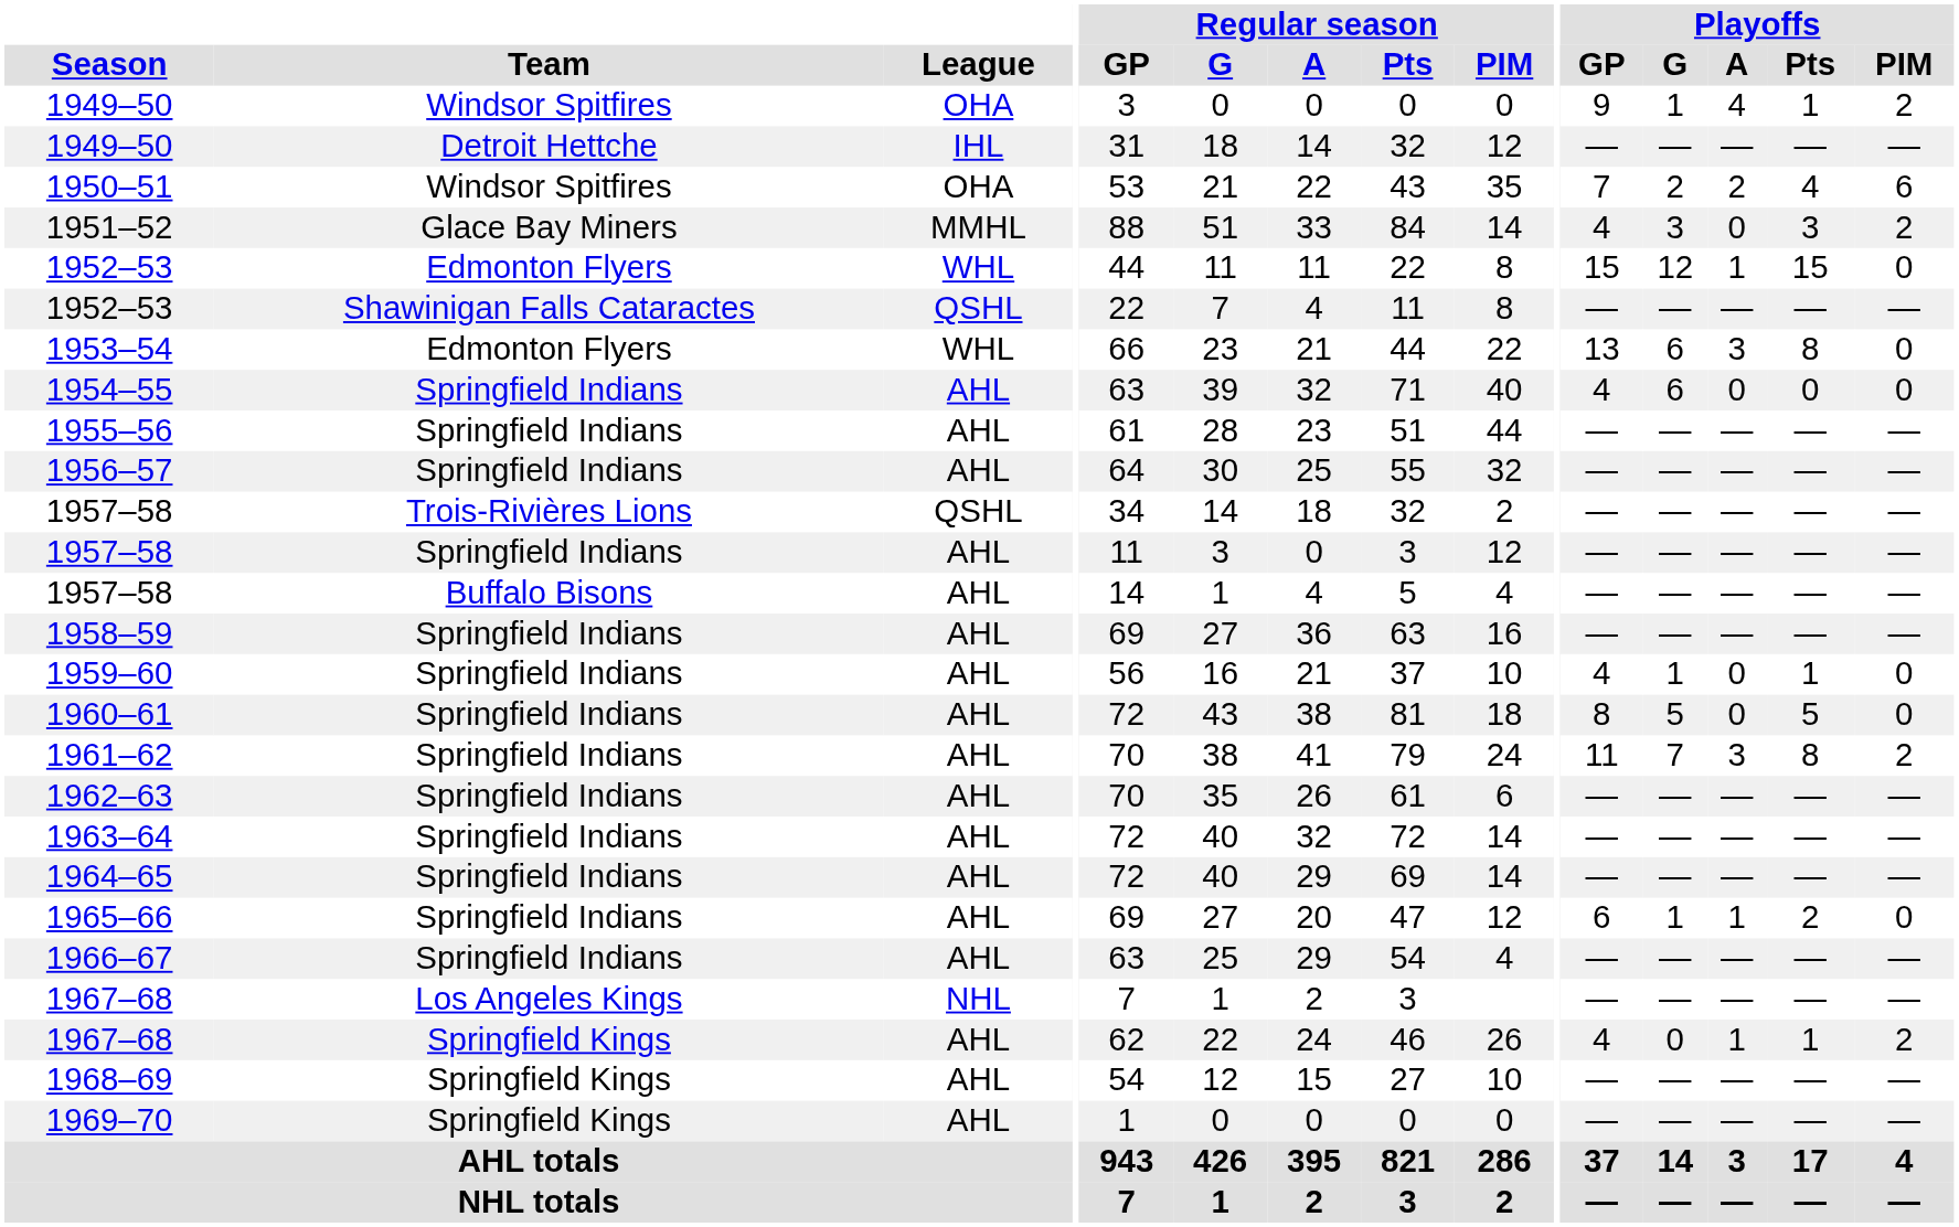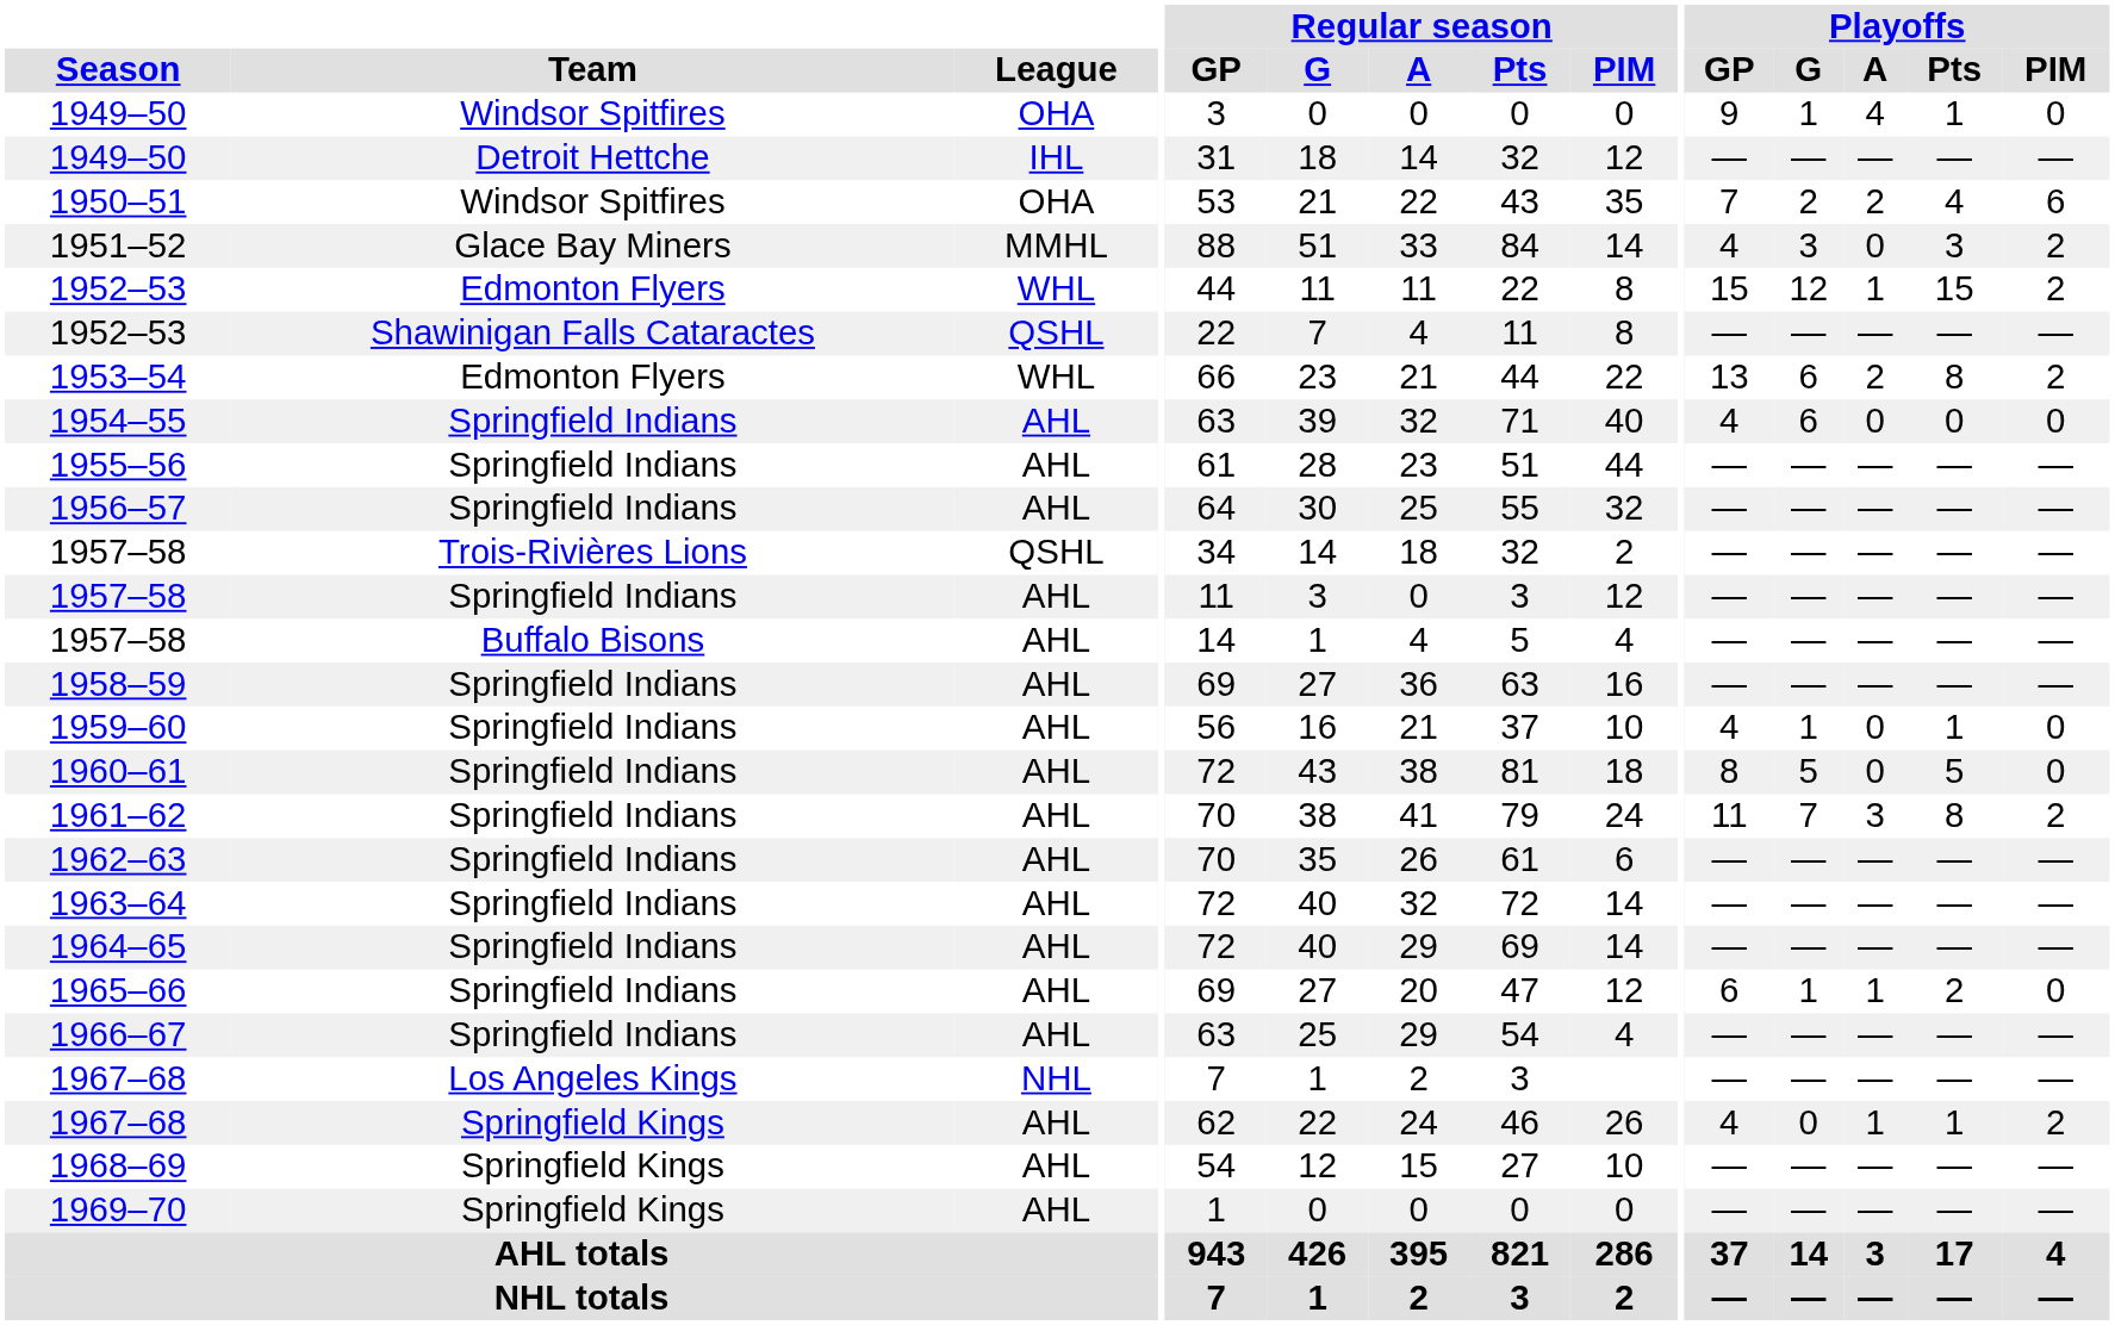1949–50 / Windsor Spitfires | Playoffs / PIM: 2 -> 0
1952–53 / Edmonton Flyers | Playoffs / PIM: 0 -> 2
1953–54 | Playoffs / A: 3 -> 2
1953–54 | Playoffs / PIM: 0 -> 2
